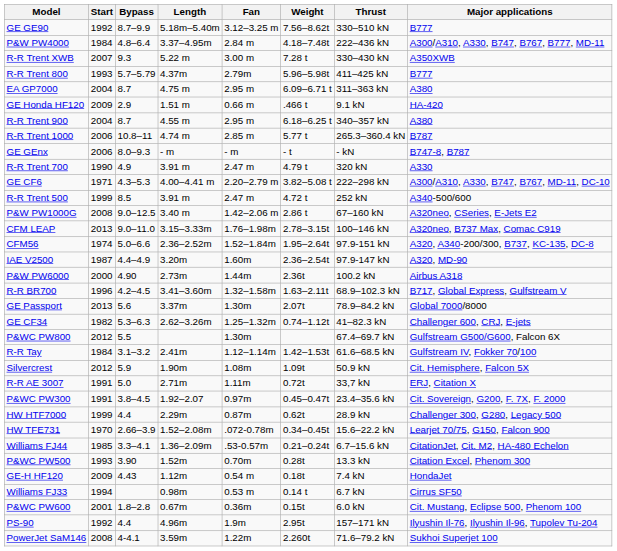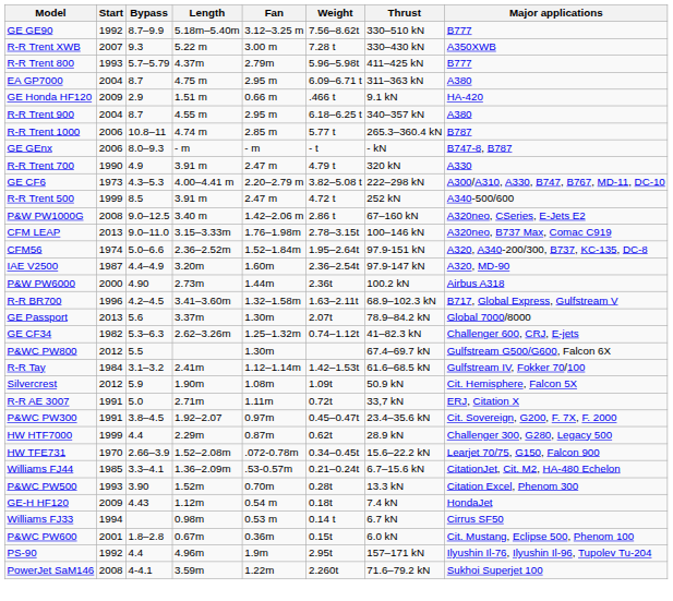- row: P&W PW4000 | 1984 | 4.8–6.4 | 3.37–4.95m | 2.84 m | 4.18–7.48t | 222–436 kN | A300/A310, A330, B747, B767, B777, MD-11
GE CF6 | Start: 1971 -> 1973
